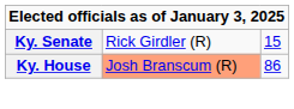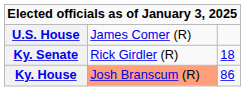+ row: U.S. House | James Comer (R)
Ky. Senate | column 3: 15 -> 18
